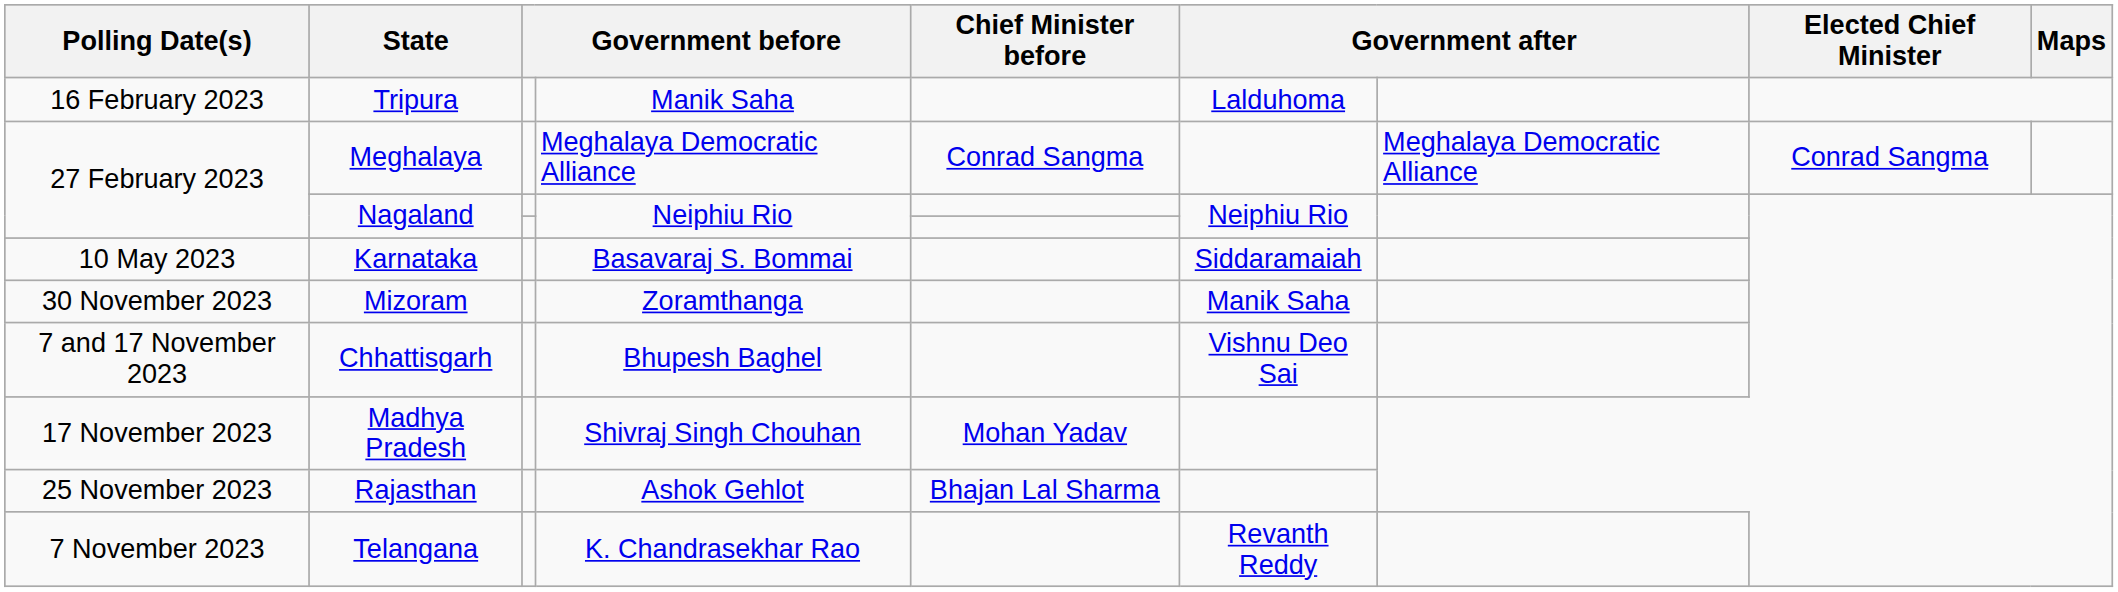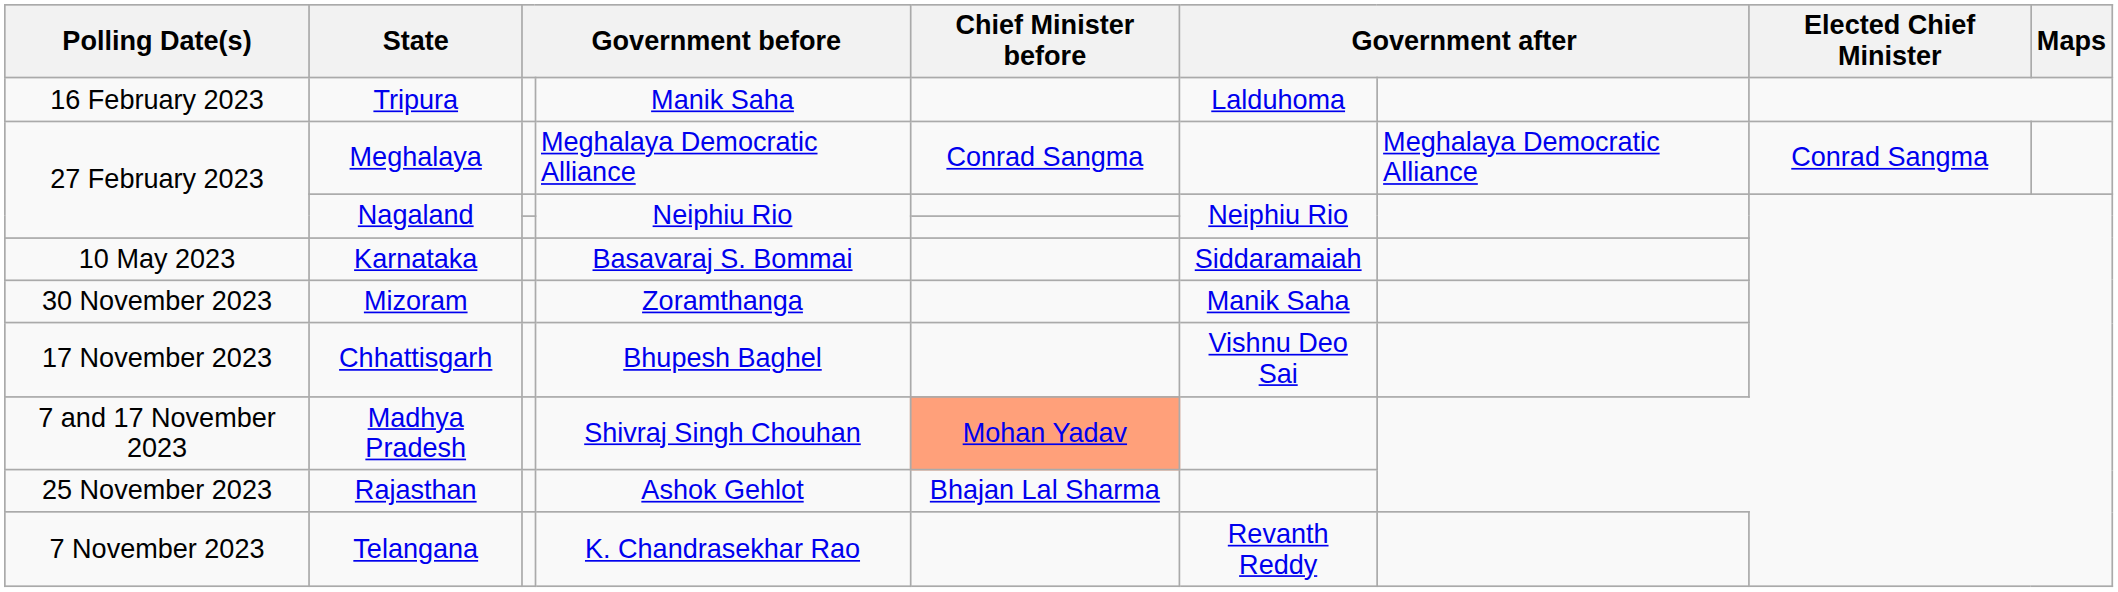Chhattisgarh | Polling Date(s): 7 and 17 November 2023 -> 17 November 2023
Madhya Pradesh | Polling Date(s): 17 November 2023 -> 7 and 17 November 2023
Madhya Pradesh | Chief Minister before: no background -> lightsalmon background
